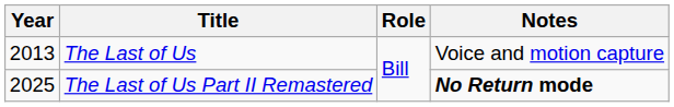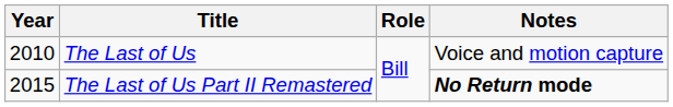The Last of Us | Year: 2013 -> 2010
The Last of Us Part II Remastered | Year: 2025 -> 2015
